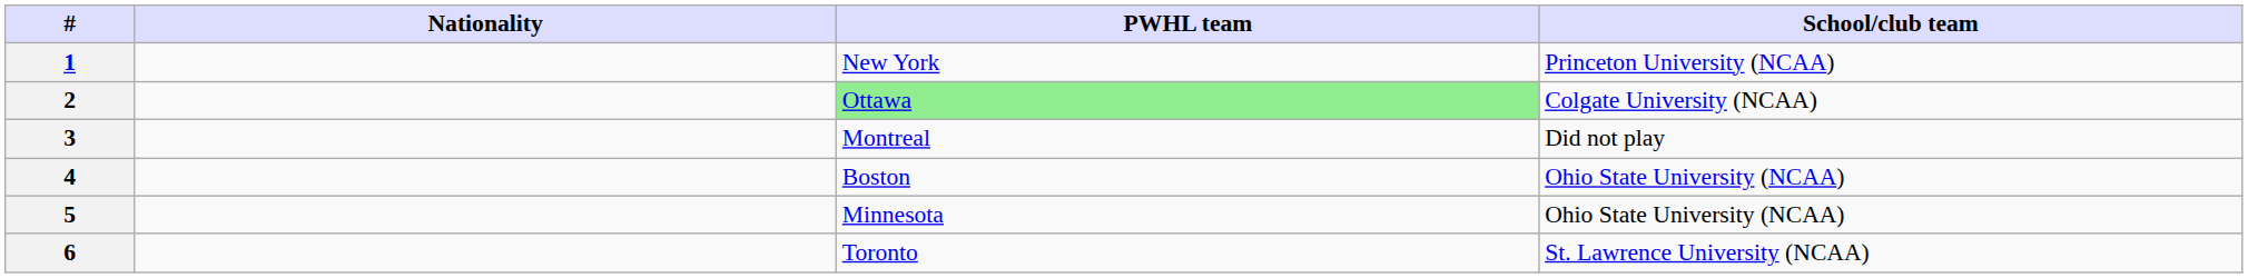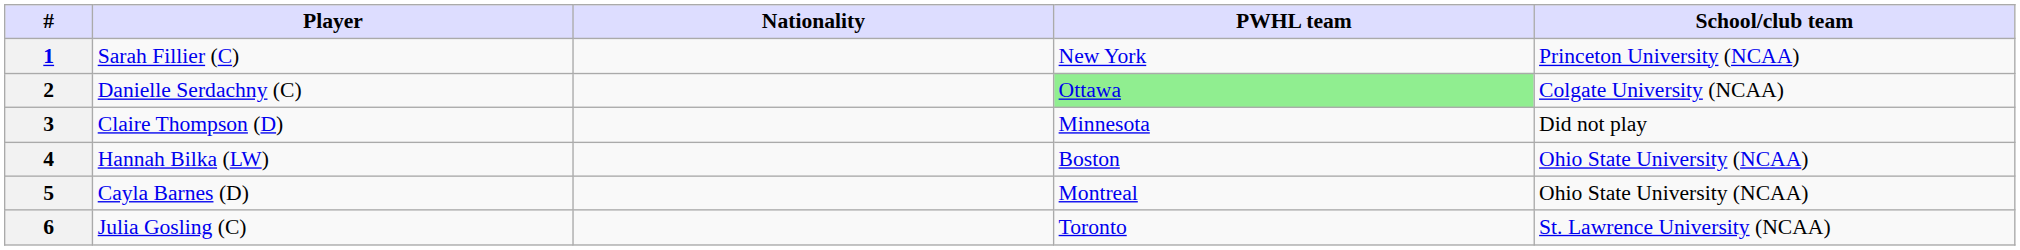+ column: Player | Sarah Fillier (C) | Danielle Serdachny (C) | Claire Thompson (D) | Hannah Bilka (LW) | Cayla Barnes (D) | Julia Gosling (C)
3 | PWHL team: Montreal -> Minnesota
5 | PWHL team: Minnesota -> Montreal
